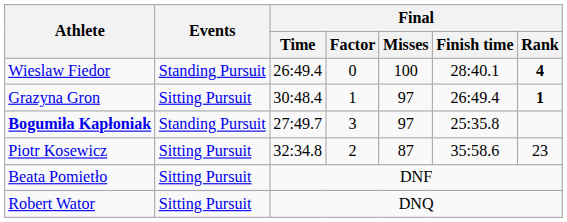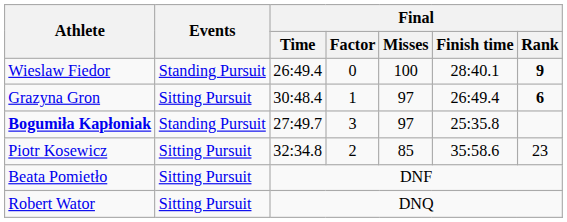Wieslaw Fiedor | Final / Rank: 4 -> 9
Grazyna Gron | Final / Rank: 1 -> 6
Piotr Kosewicz | Final / Misses: 87 -> 85
